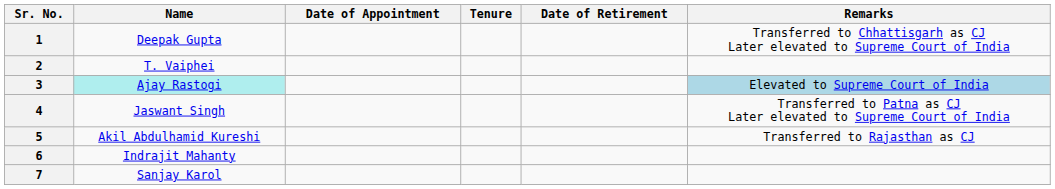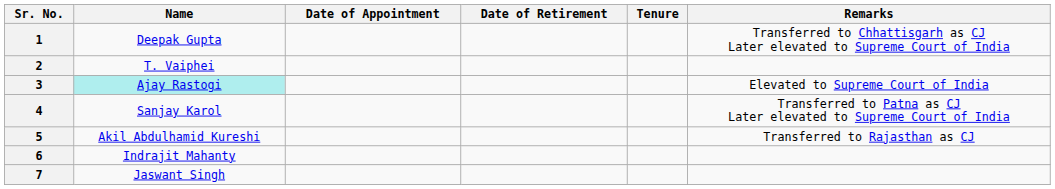columns swapped: Date of Retirement <-> Tenure
3 | Remarks: lightblue background -> no background
4 | Name: Jaswant Singh -> Sanjay Karol
7 | Name: Sanjay Karol -> Jaswant Singh
